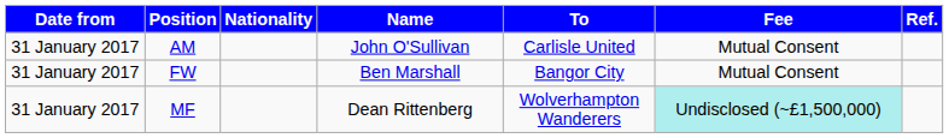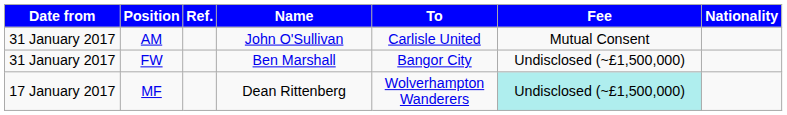columns swapped: Nationality <-> Ref.
FW | Fee: Mutual Consent -> Undisclosed (~£1,500,000)
MF | Date from: 31 January 2017 -> 17 January 2017
